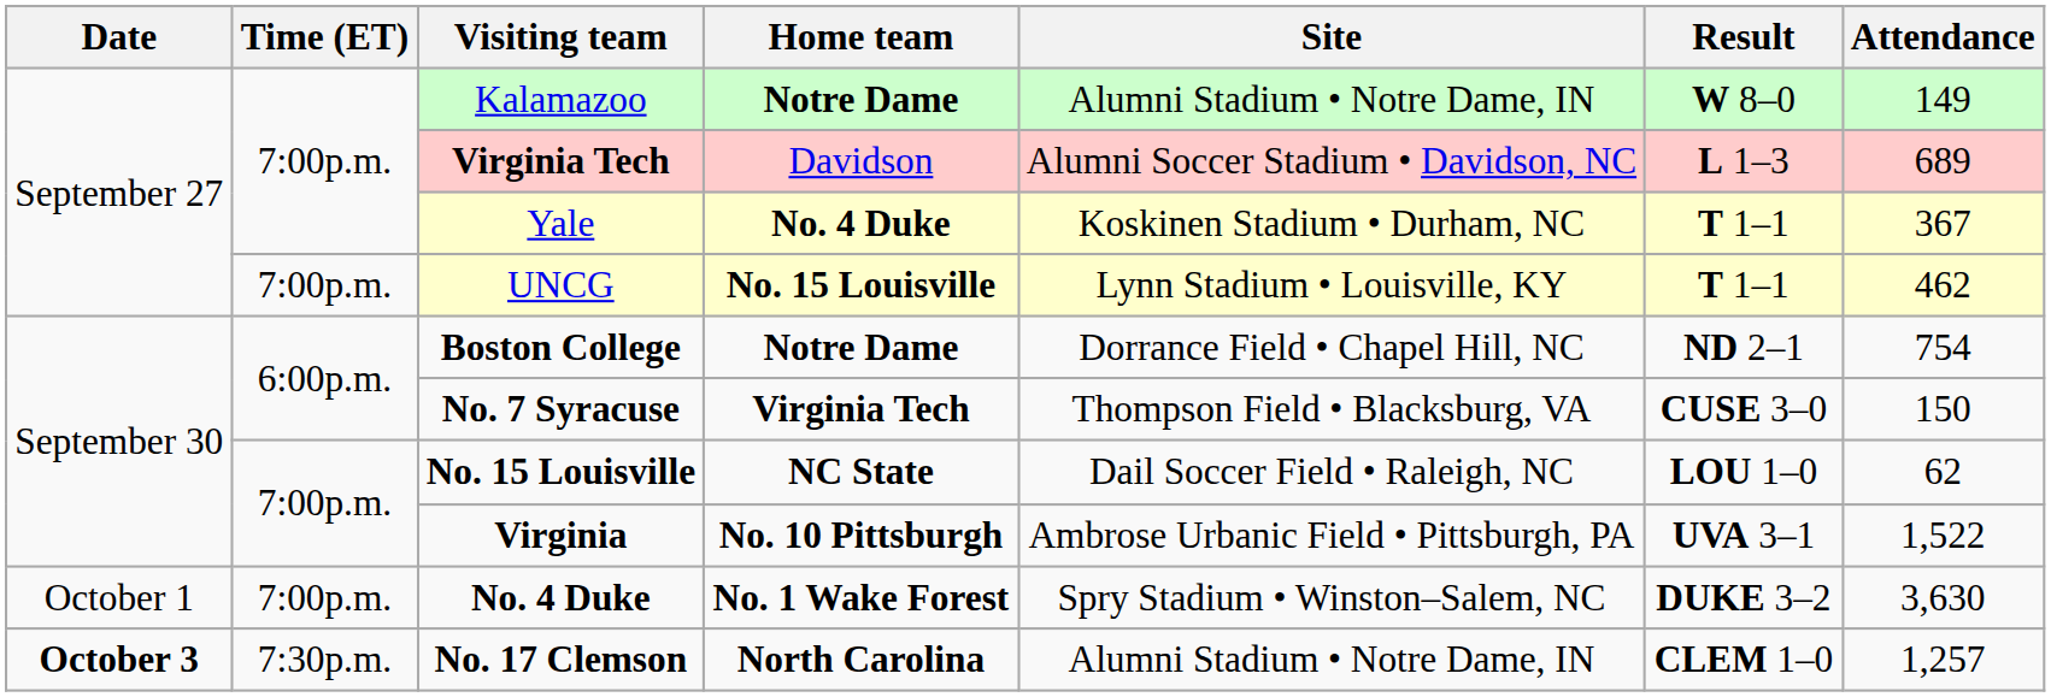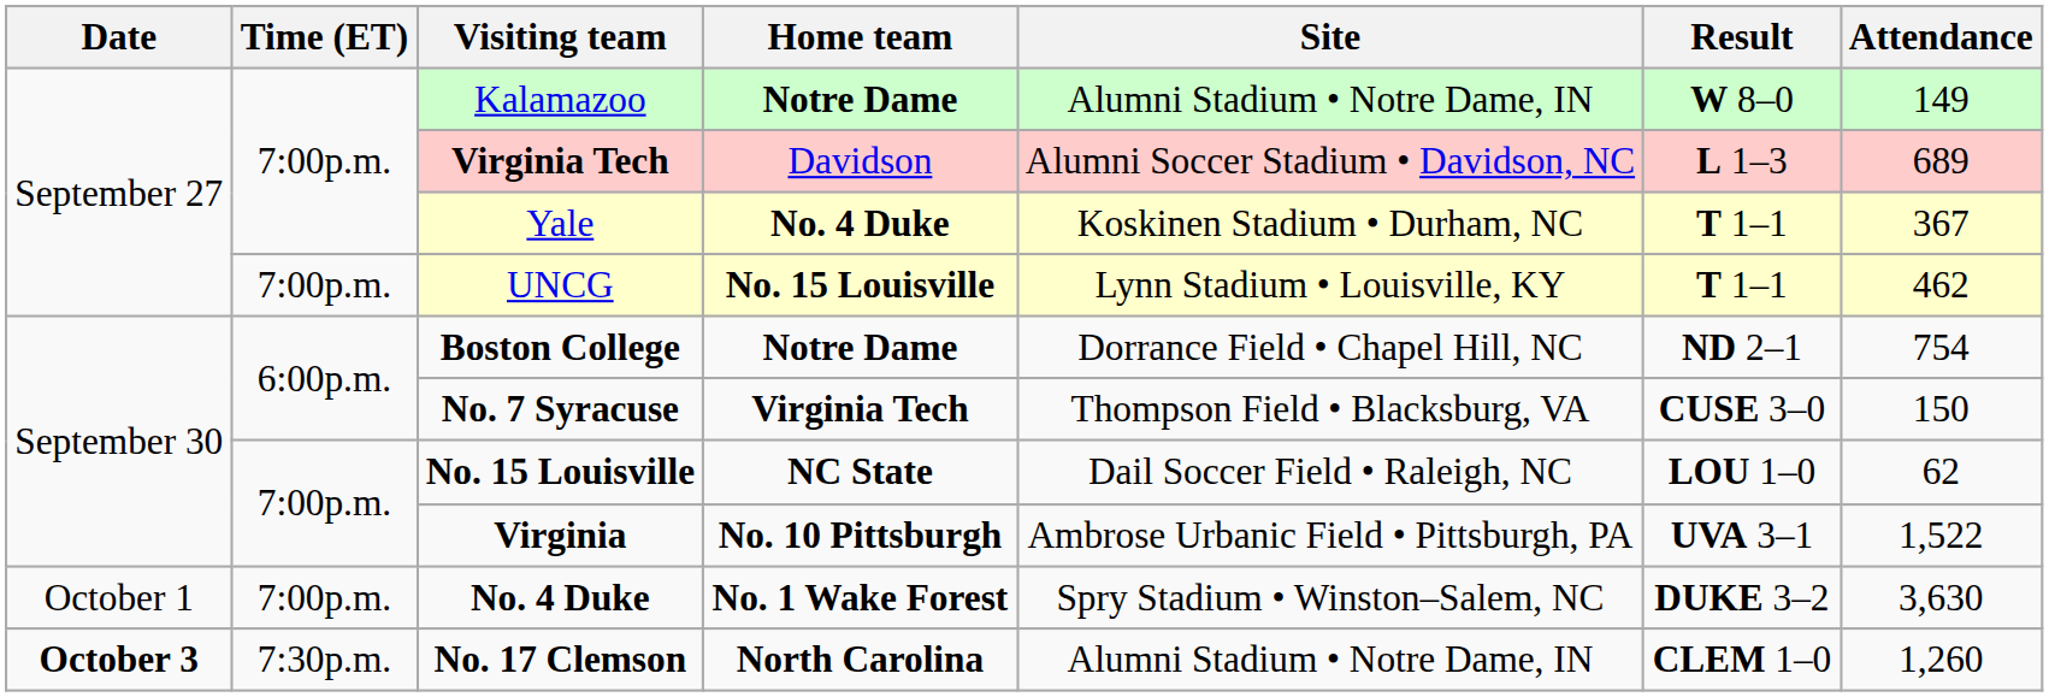No. 17 Clemson | Attendance: 1,257 -> 1,260
